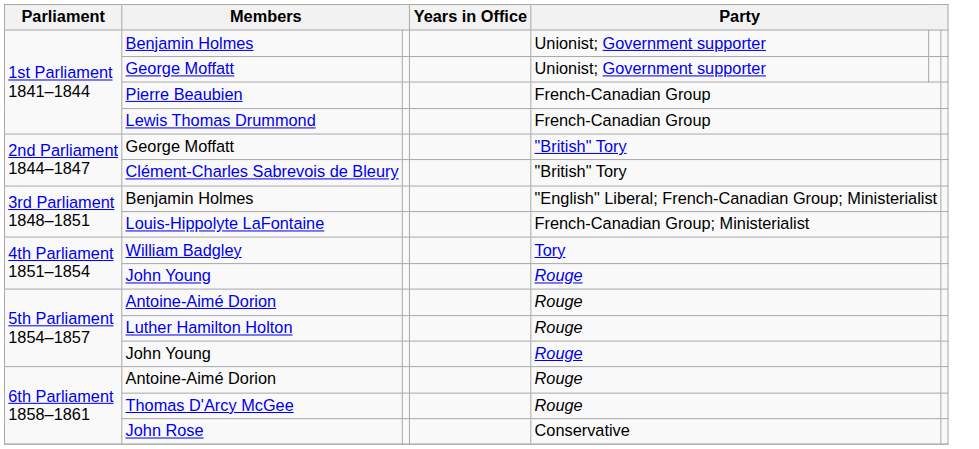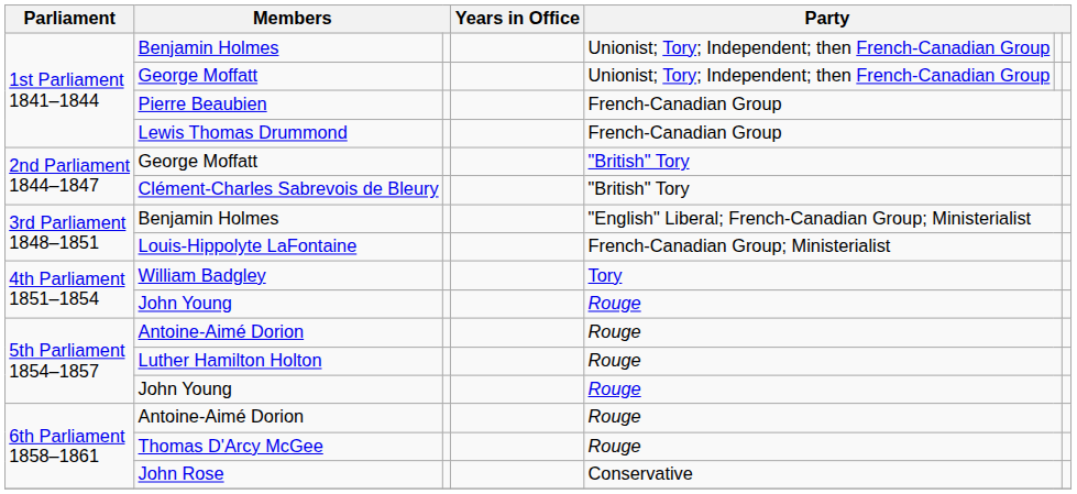1st Parliament 1841–1844 / Benjamin Holmes | column 5: Unionist; Government supporter -> Unionist; Tory; Independent; then French-Canadian Group
1st Parliament 1841–1844 / George Moffatt | column 5: Unionist; Government supporter -> Unionist; Tory; Independent; then French-Canadian Group
